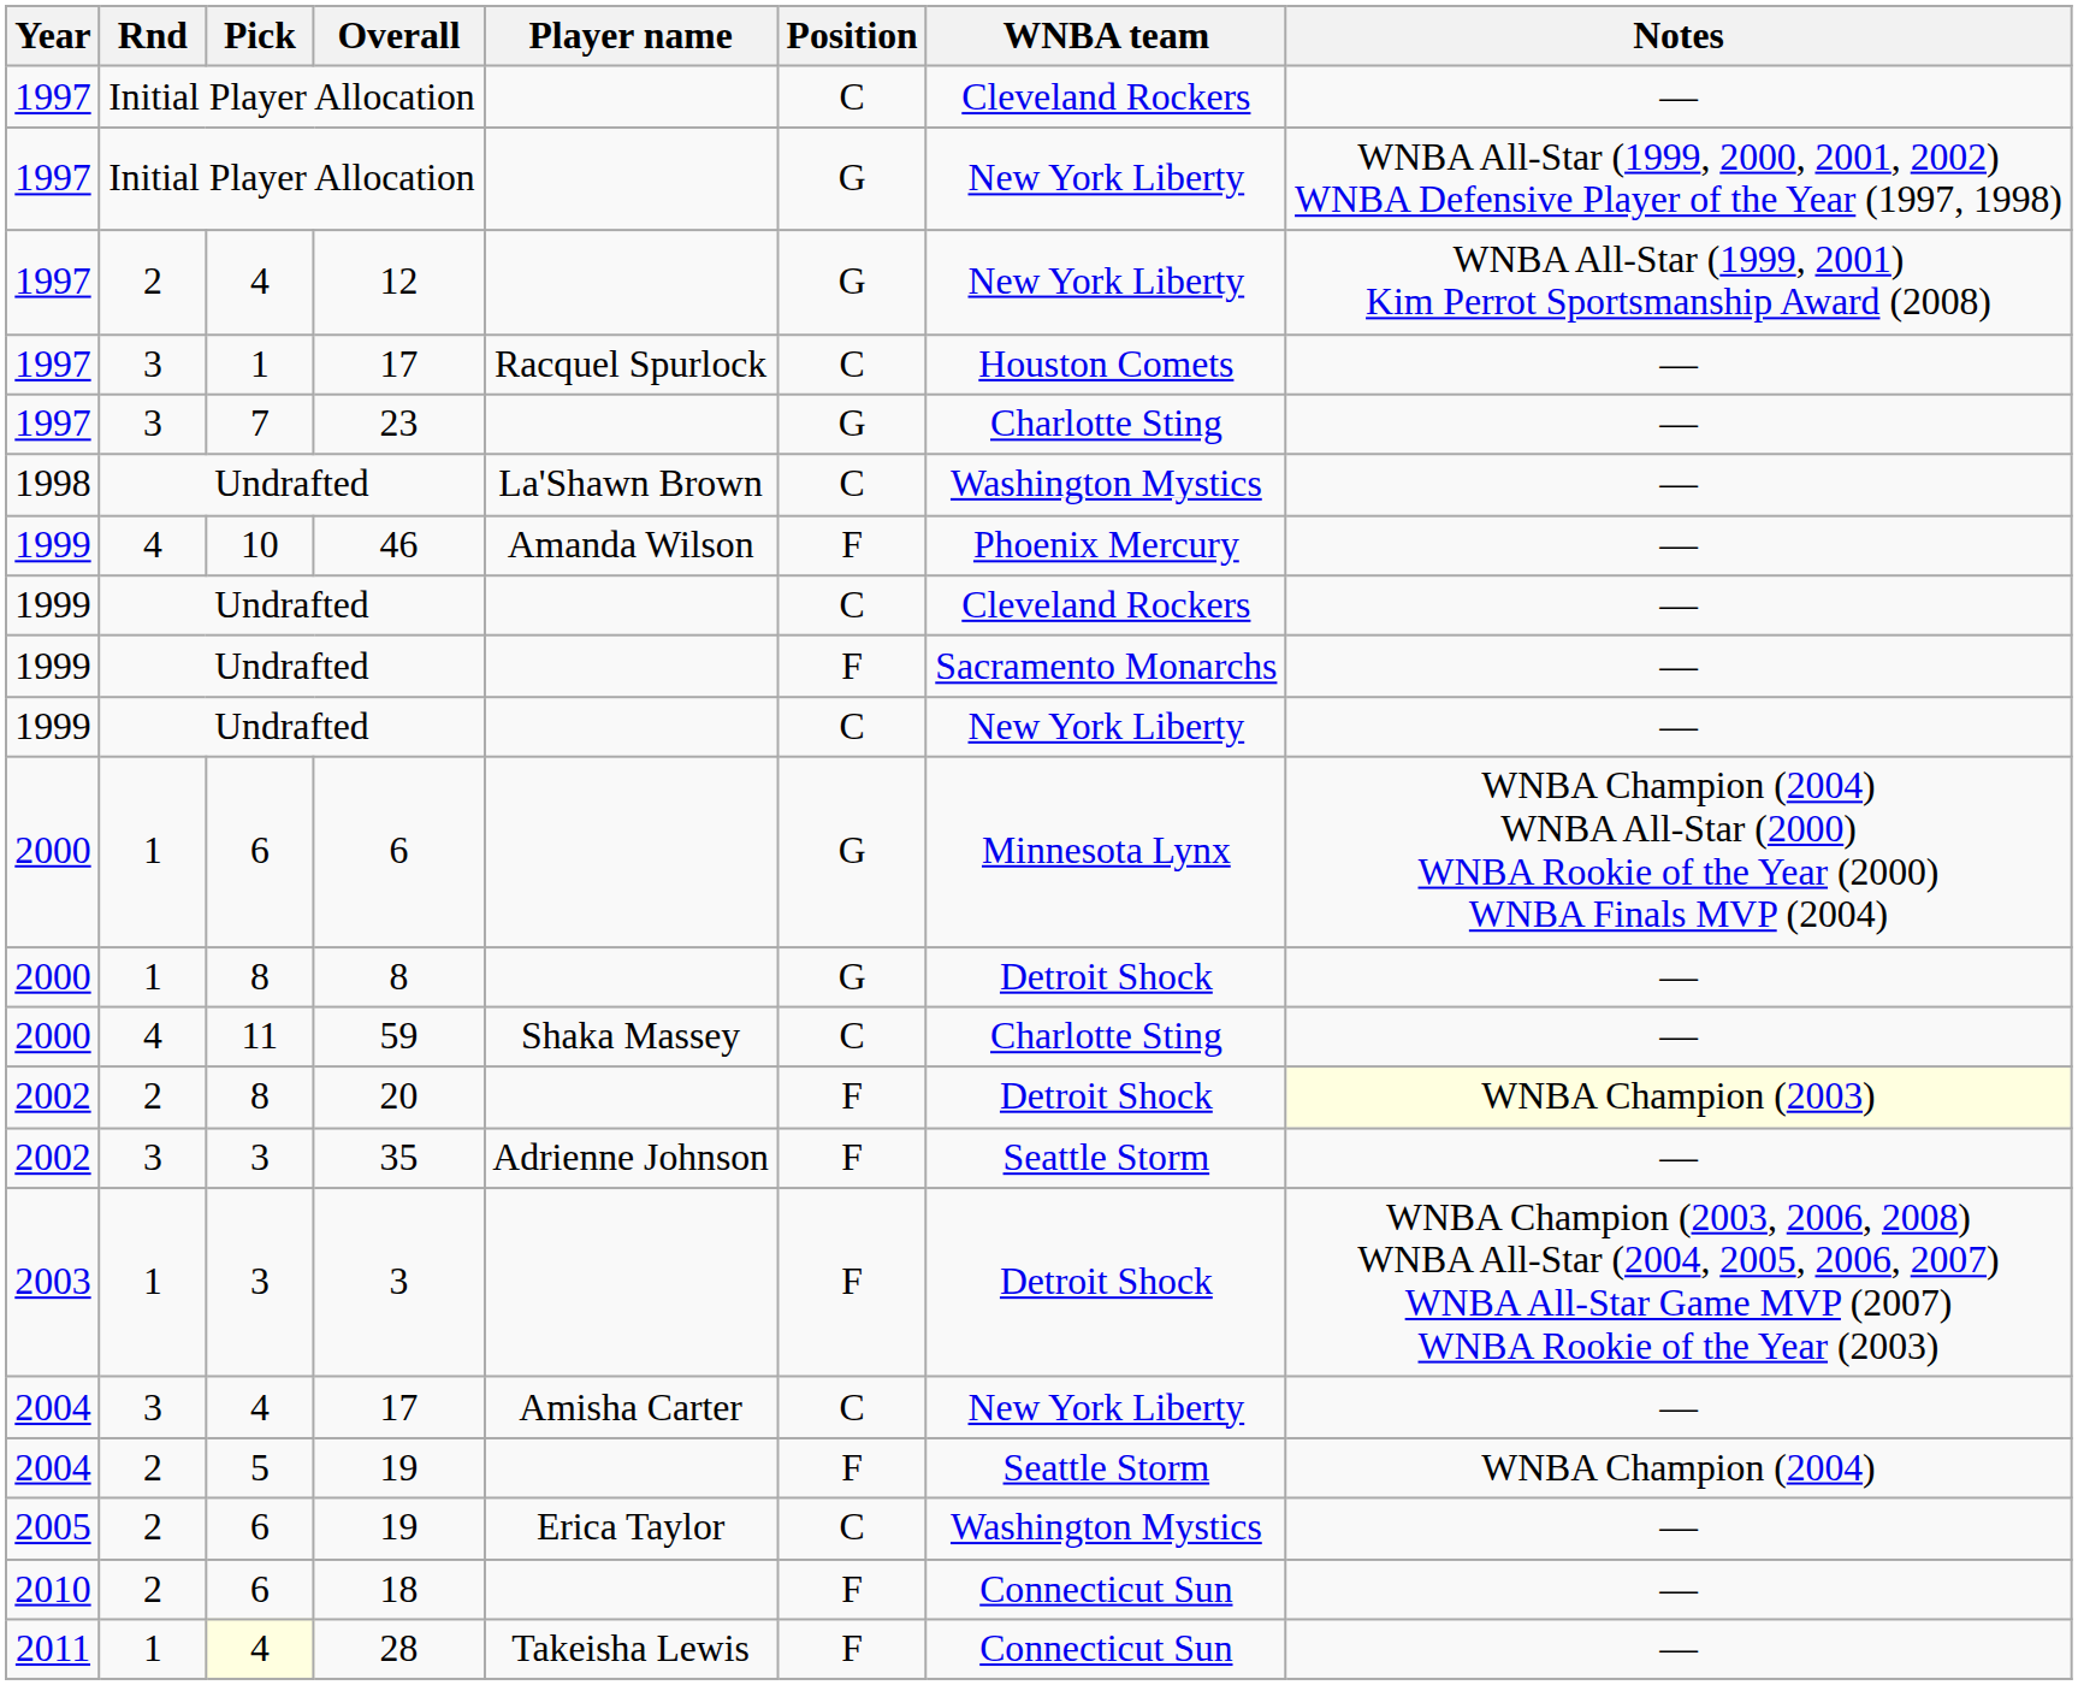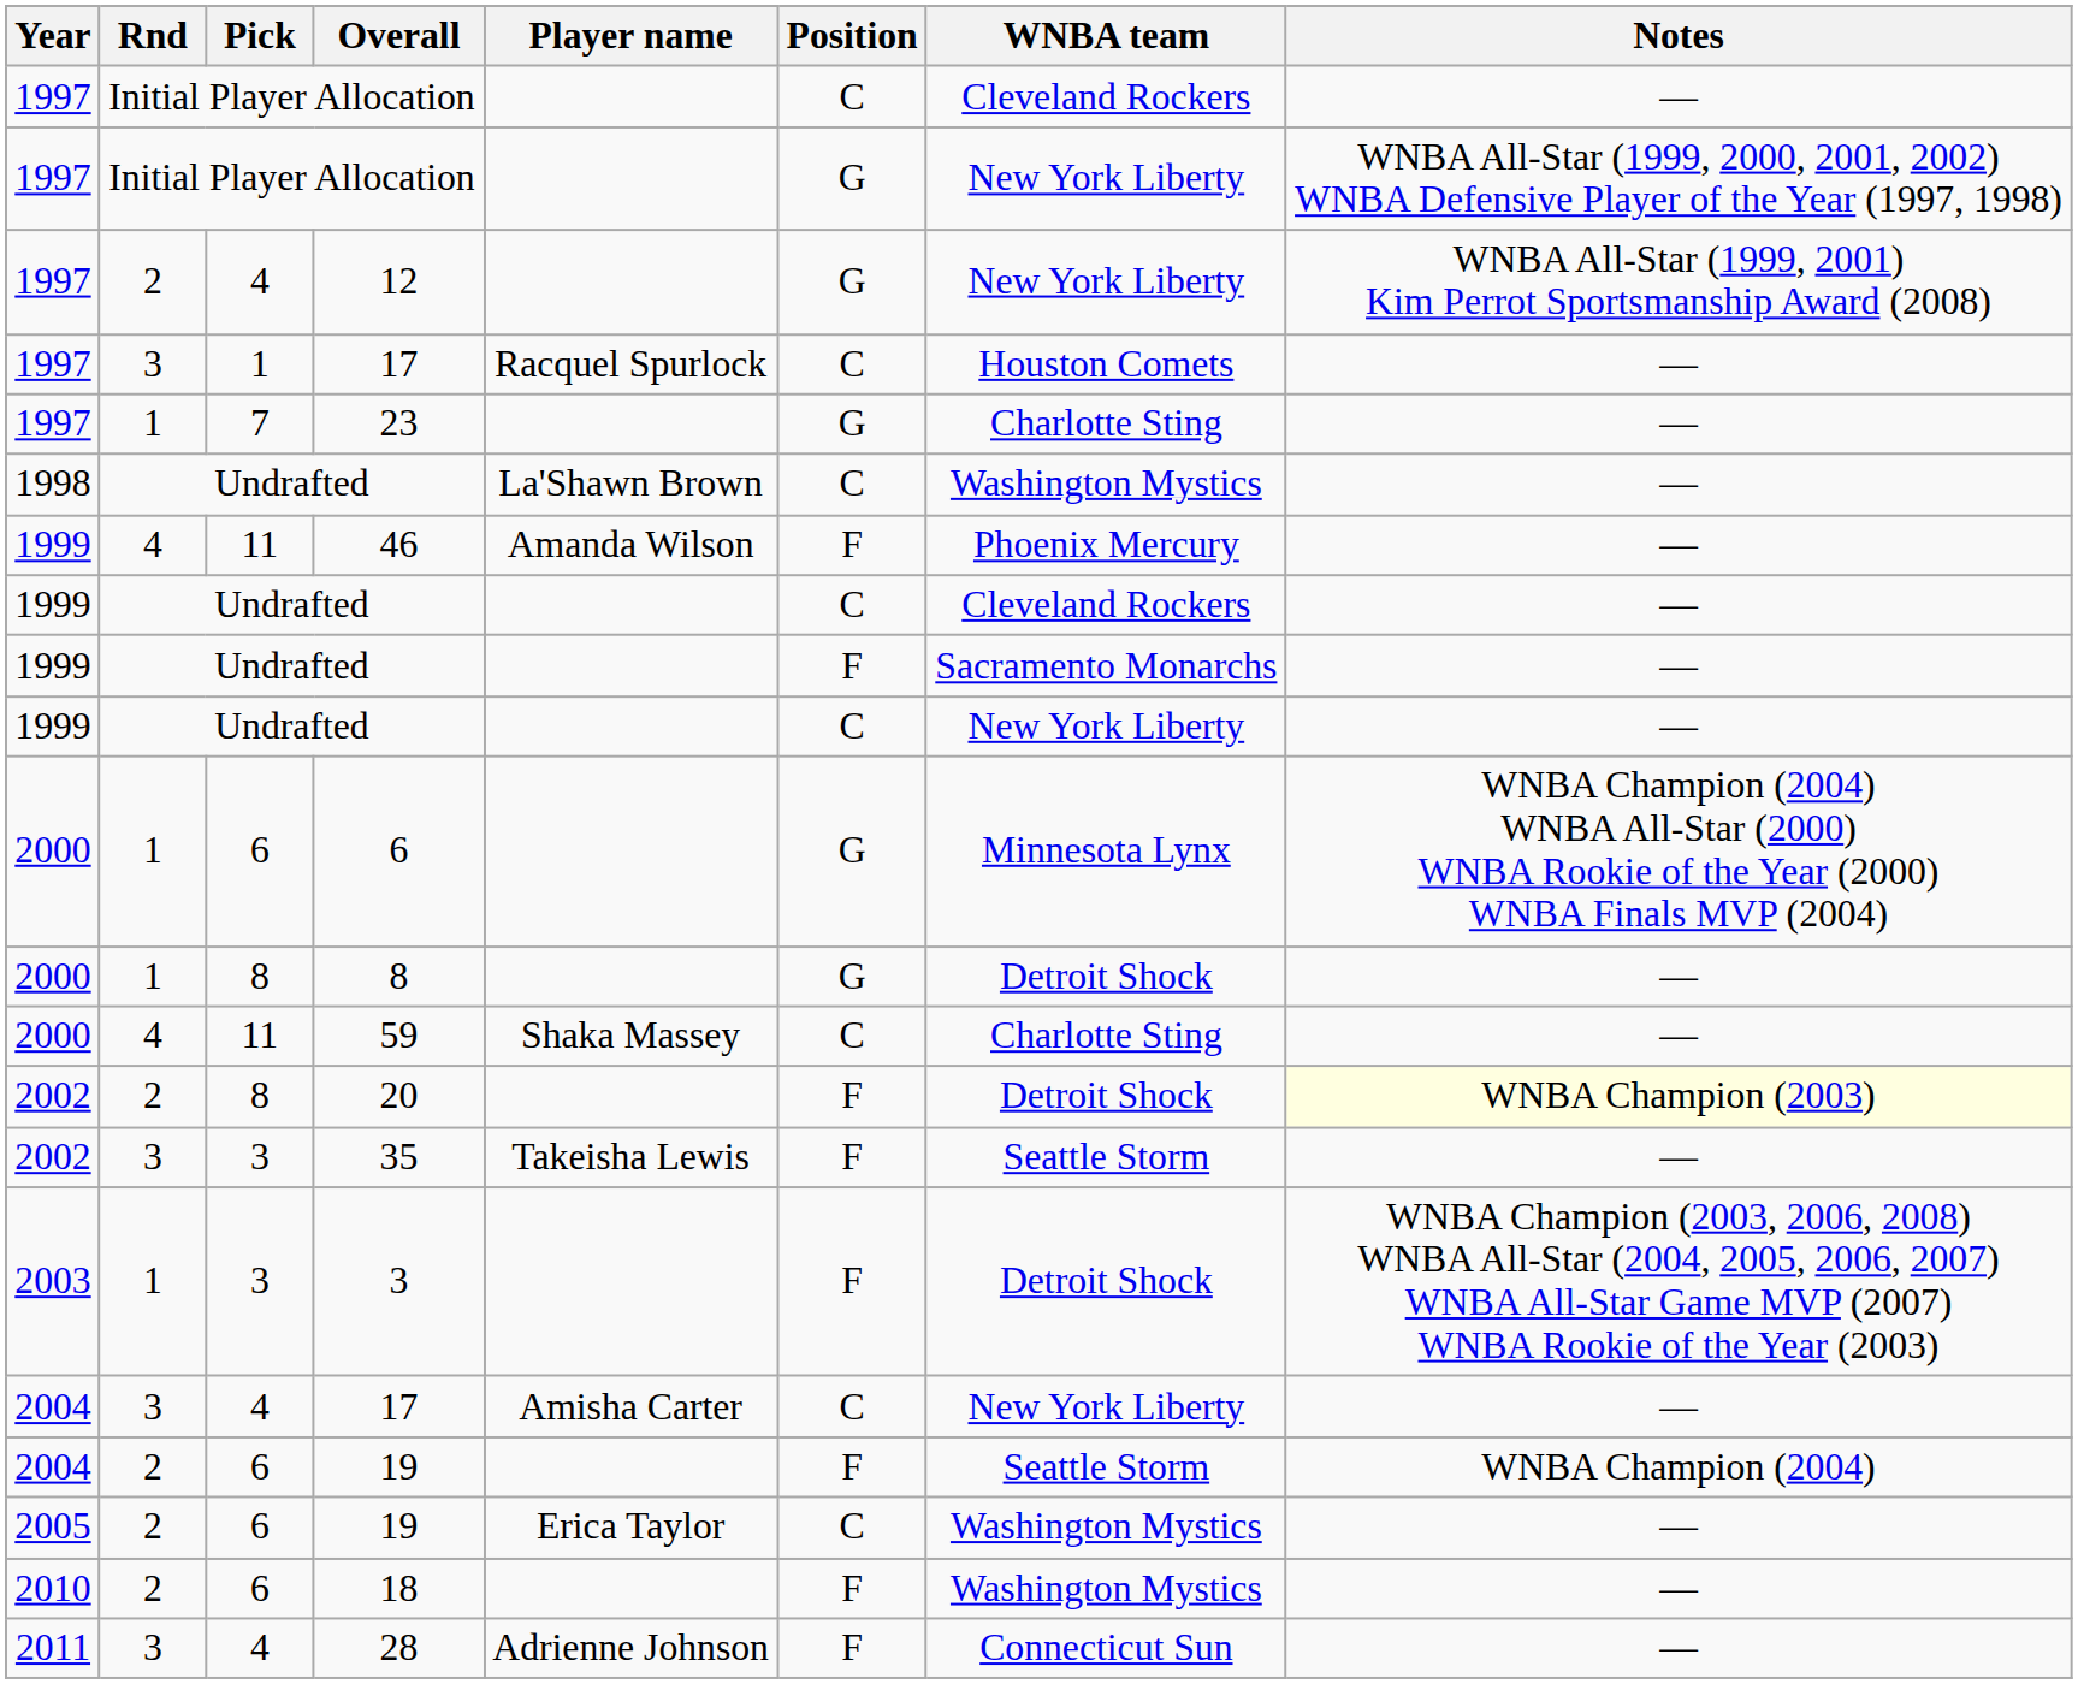23 | Rnd: 3 -> 1
46 | Pick: 10 -> 11
35 | Player name: Adrienne Johnson -> Takeisha Lewis
2004 / 19 | Pick: 5 -> 6
18 | WNBA team: Connecticut Sun -> Washington Mystics
28 | Rnd: 1 -> 3
28 | Pick: lightyellow background -> no background
28 | Player name: Takeisha Lewis -> Adrienne Johnson
